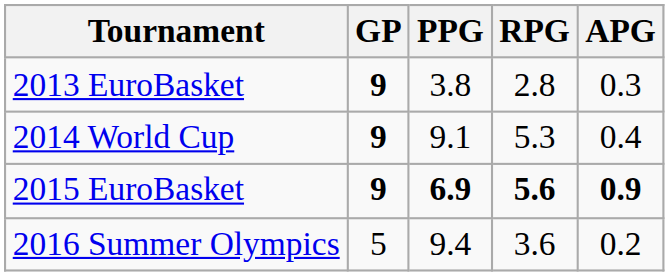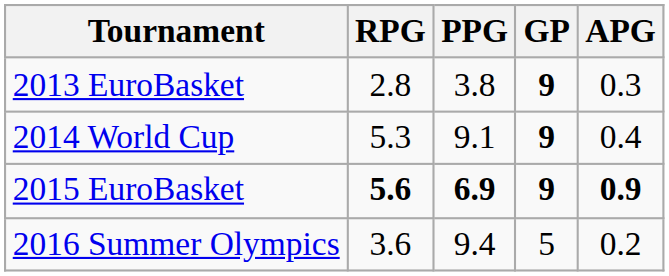columns swapped: GP <-> RPG
